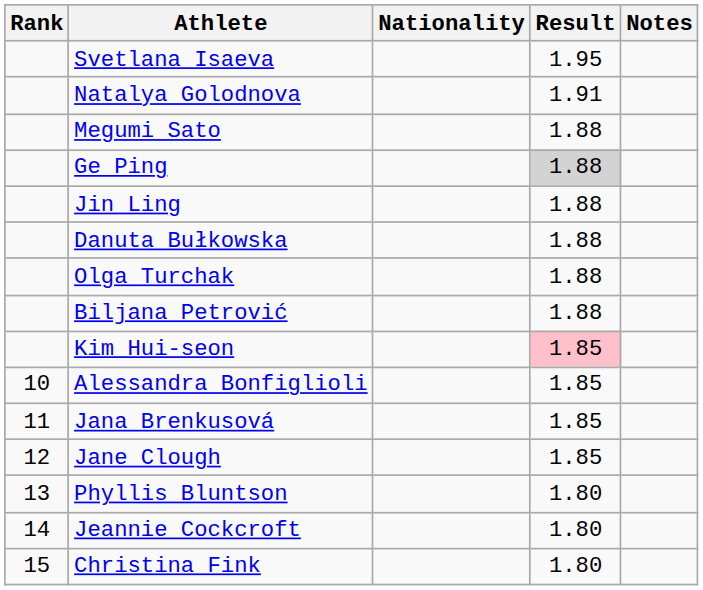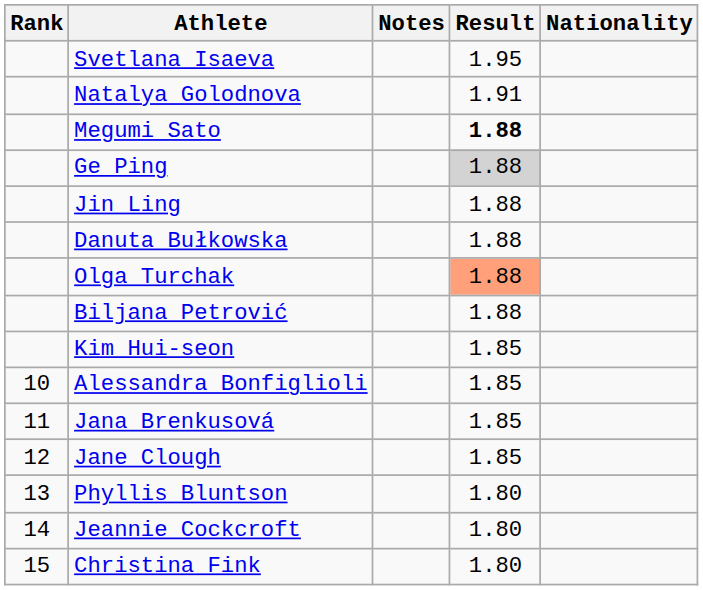columns swapped: Nationality <-> Notes
Megumi Sato | Result: normal -> bold
Olga Turchak | Result: no background -> lightsalmon background
Kim Hui-seon | Result: pink background -> no background
